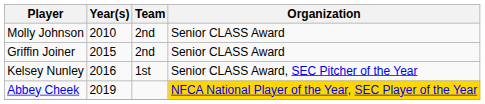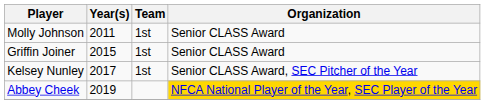Molly Johnson | Year(s): 2010 -> 2011
Molly Johnson | Team: 2nd -> 1st
Griffin Joiner | Team: 2nd -> 1st
Kelsey Nunley | Year(s): 2016 -> 2017
